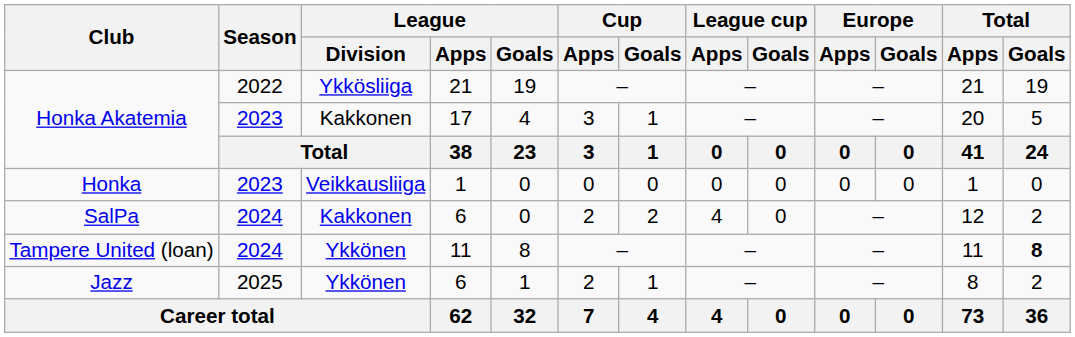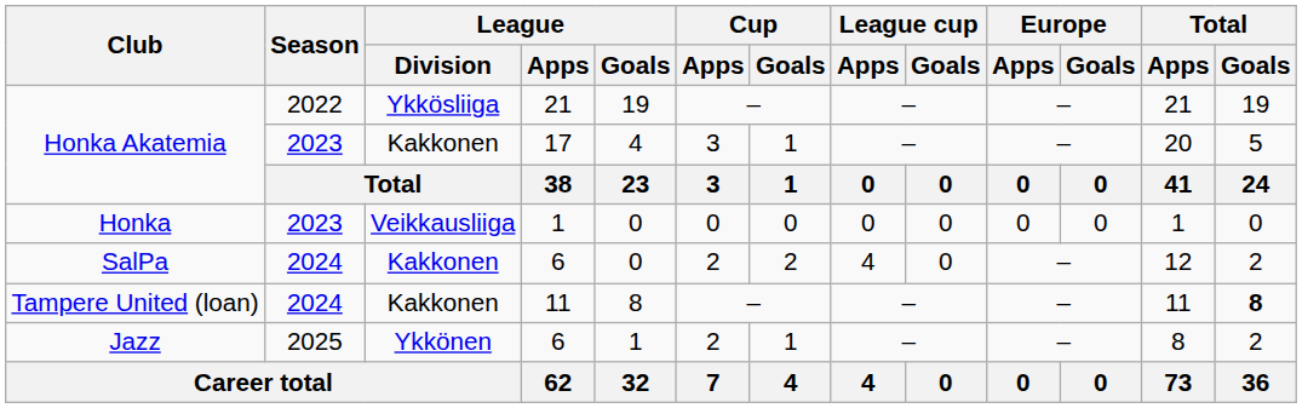Tampere United (loan) | League / Division: Ykkönen -> Kakkonen
